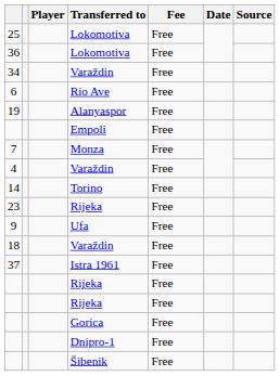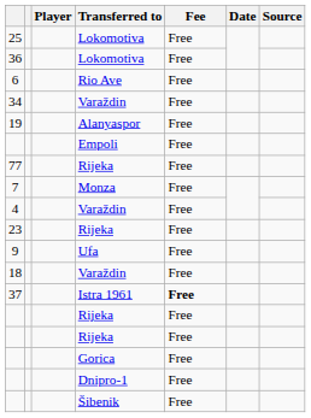rows swapped: 34 <-> 6
+ row: 77 | Rijeka | Free
- row: 14 | Torino | Free
37 | Fee: normal -> bold
